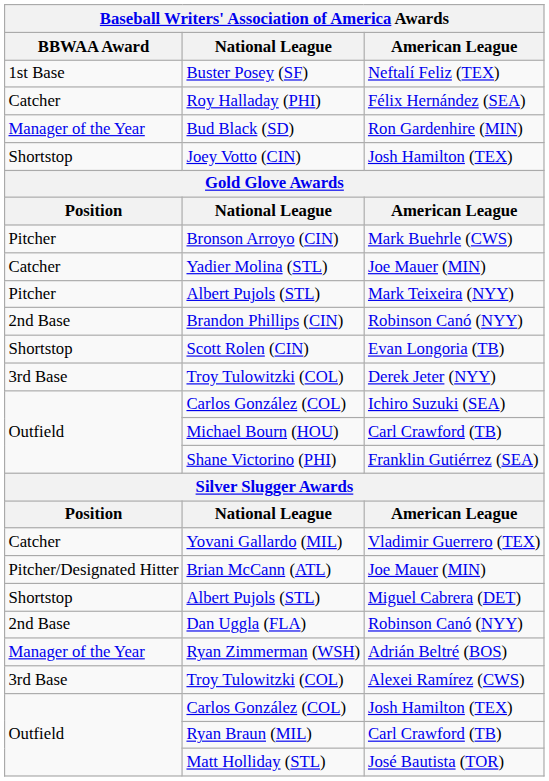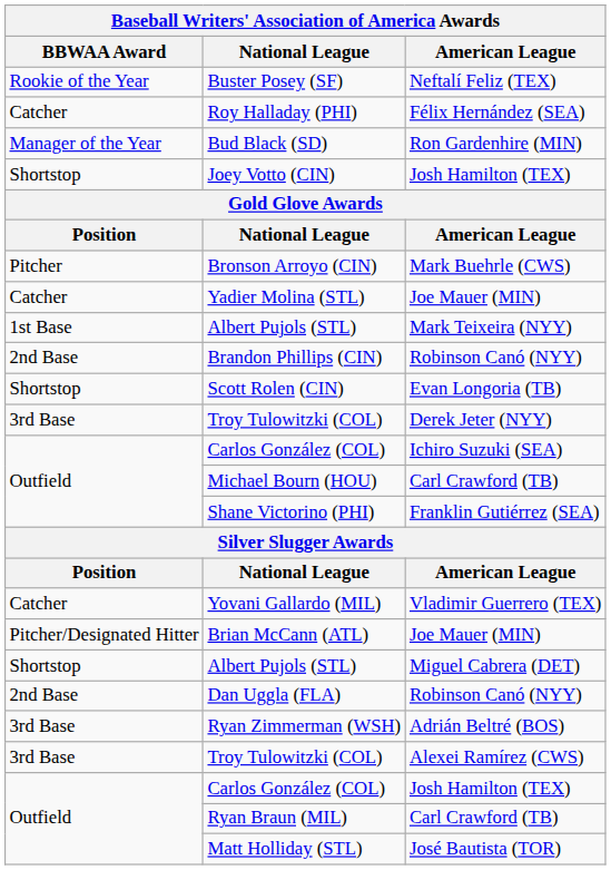Buster Posey (SF) | BBWAA Award: 1st Base -> Rookie of the Year
Albert Pujols (STL) / Mark Teixeira (NYY) | BBWAA Award: Pitcher -> 1st Base
Ryan Zimmerman (WSH) | BBWAA Award: Manager of the Year -> 3rd Base
